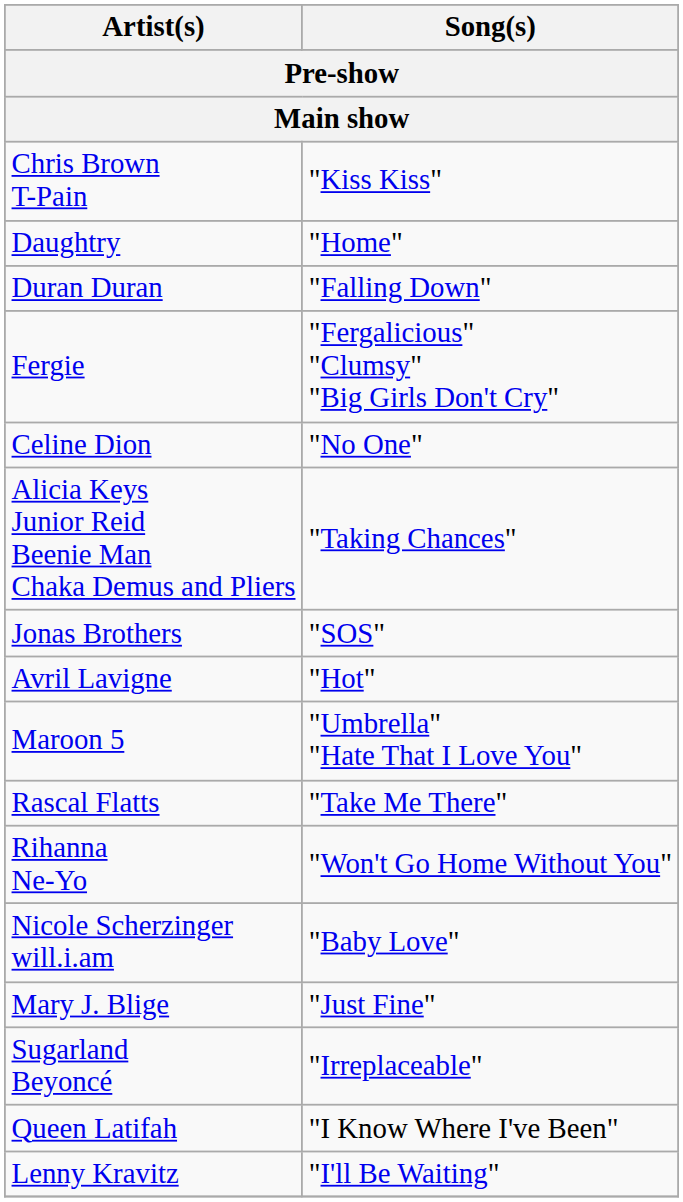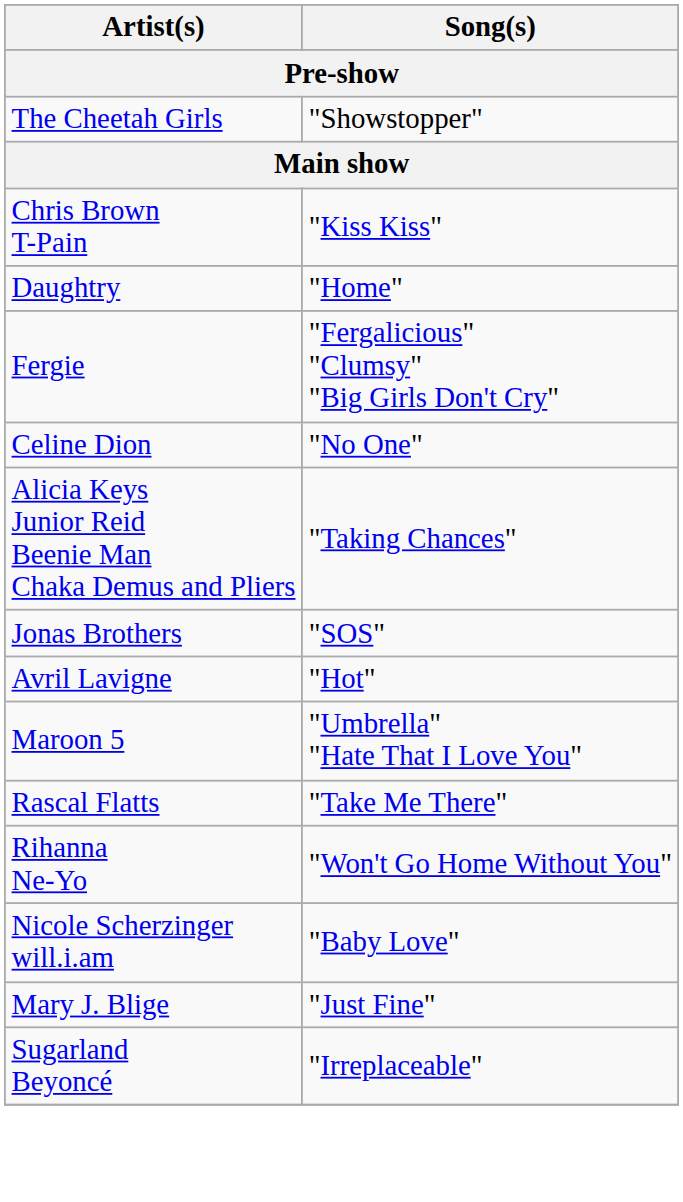+ row: The Cheetah Girls | "Showstopper"
- row: Duran Duran | "Falling Down"
- row: Queen Latifah | "I Know Where I've Been"
- row: Lenny Kravitz | "I'll Be Waiting"
